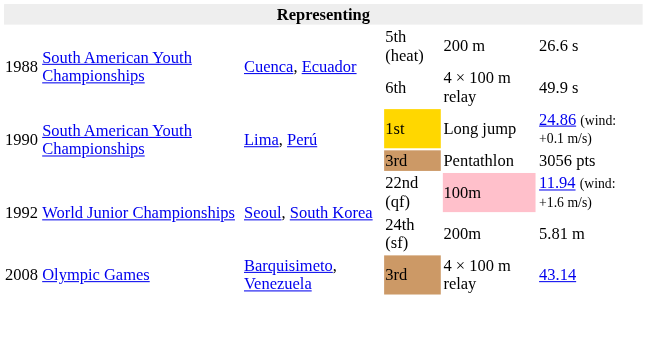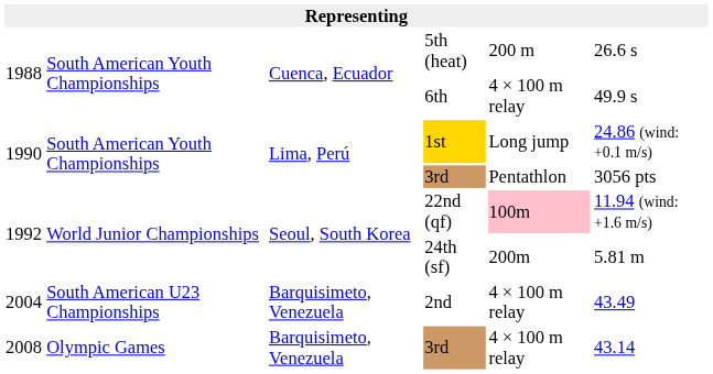+ row: 2004 | South American U23 Championships | Barquisimeto, Venezuela | 2nd | 4 × 100 m relay | 43.49
